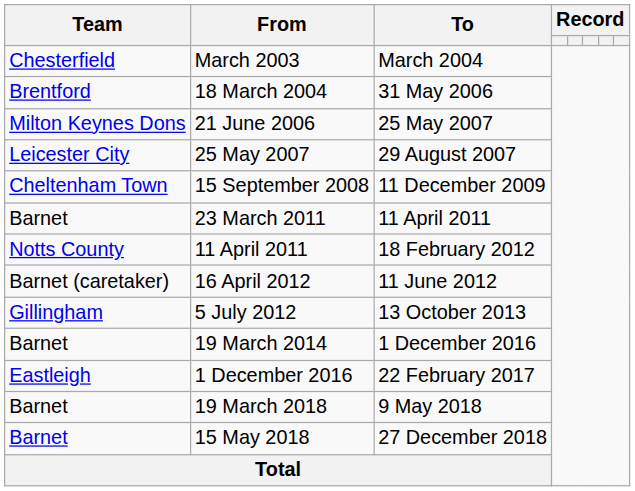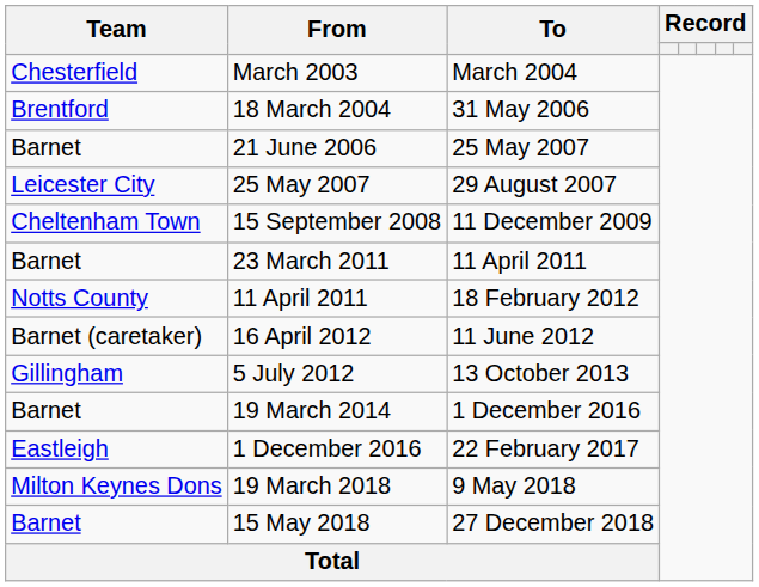21 June 2006 | Team: Milton Keynes Dons -> Barnet
19 March 2018 | Team: Barnet -> Milton Keynes Dons
